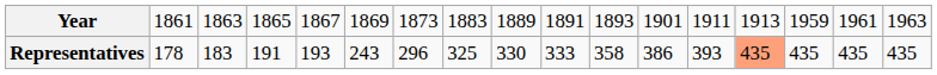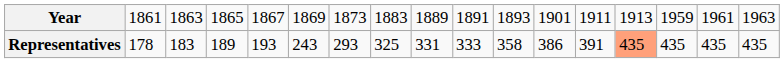Representatives | column 4: 191 -> 189
Representatives | column 7: 296 -> 293
Representatives | column 9: 330 -> 331
Representatives | column 13: 393 -> 391
